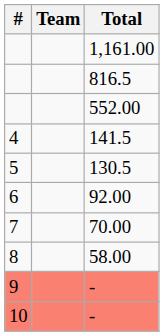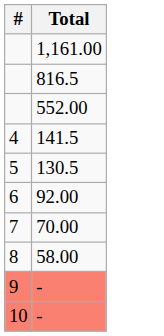- column: Team
